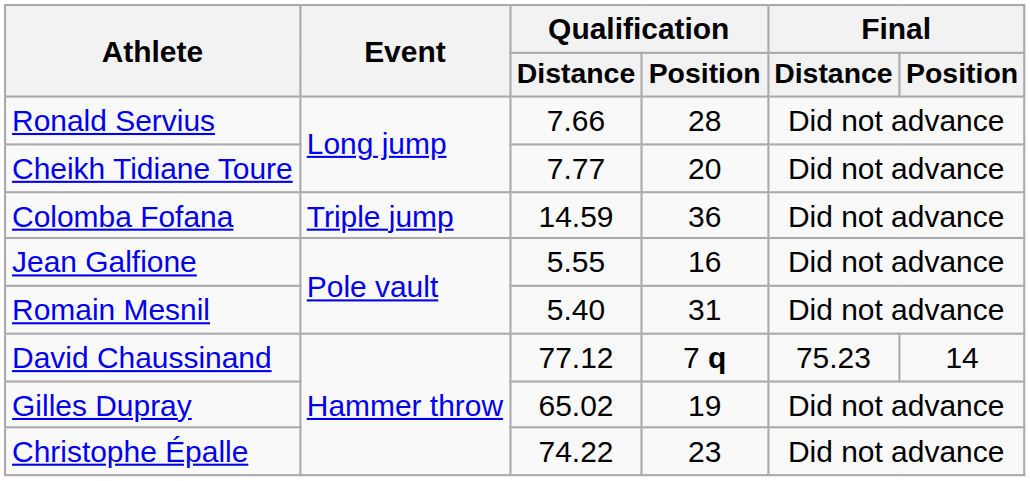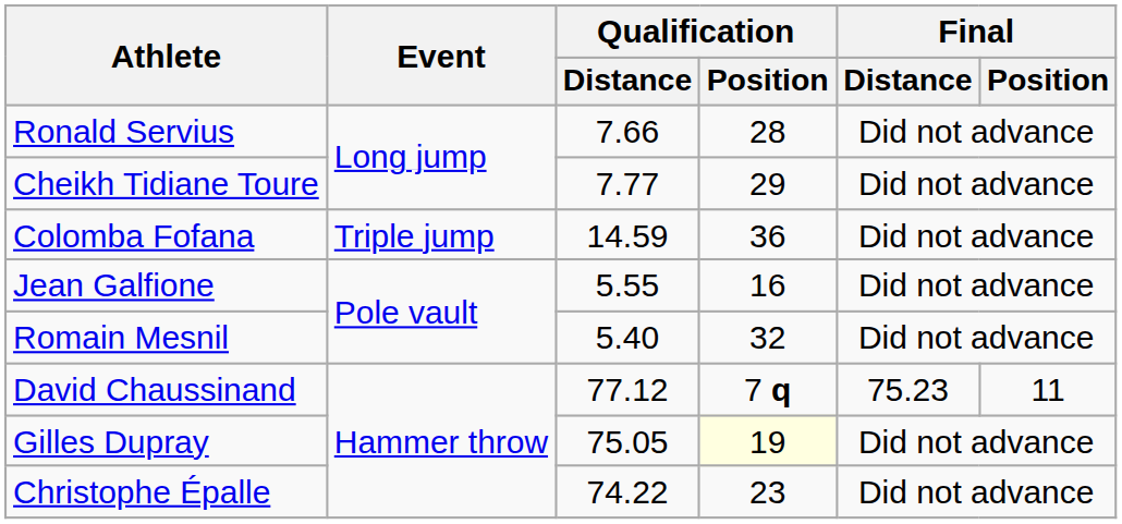Cheikh Tidiane Toure | Qualification / Position: 20 -> 29
Romain Mesnil | Qualification / Position: 31 -> 32
David Chaussinand | Final / Position: 14 -> 11
Gilles Dupray | Qualification / Distance: 65.02 -> 75.05
Gilles Dupray | Qualification / Position: no background -> lightyellow background
